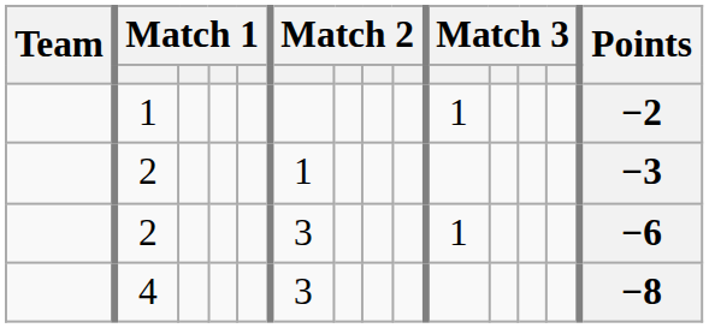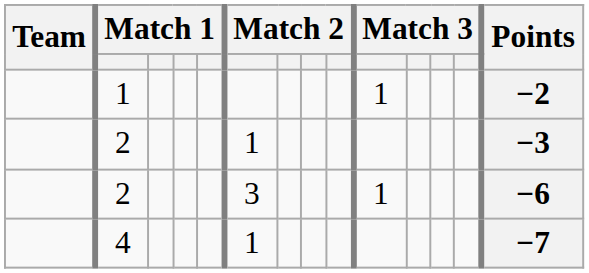4 | column 6: 3 -> 1
4 | Points: −8 -> −7
